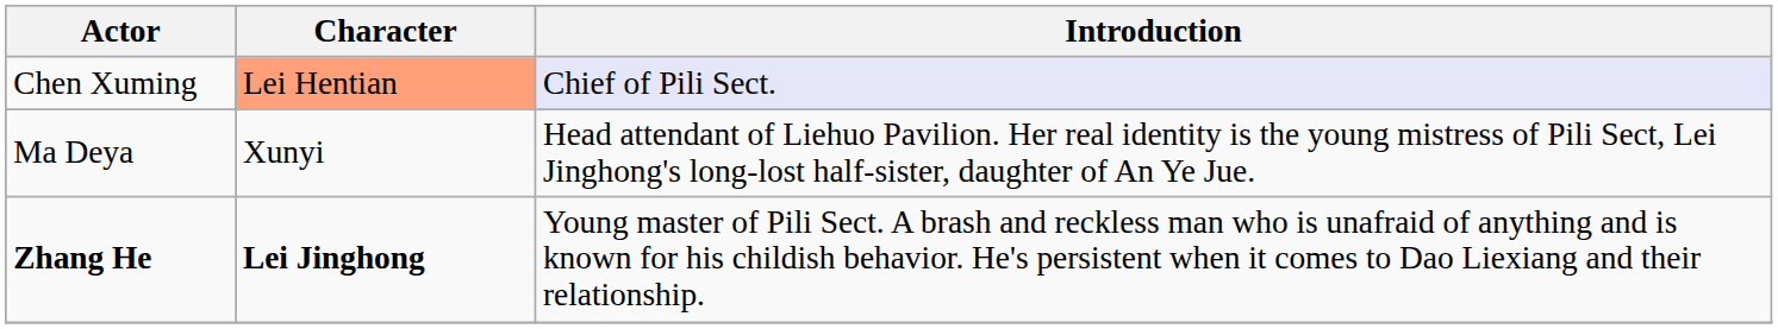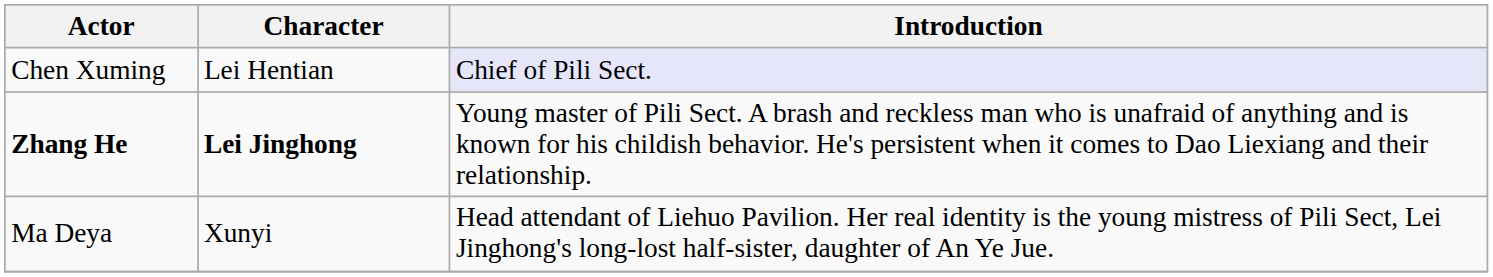Chen Xuming | Character: lightsalmon background -> no background
rows swapped: Zhang He <-> Ma Deya
